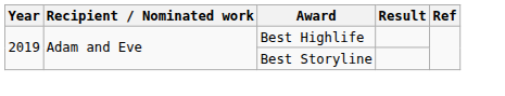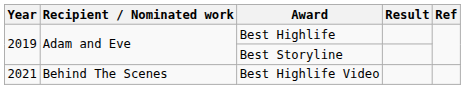+ row: 2021 | Behind The Scenes | Best Highlife Video
